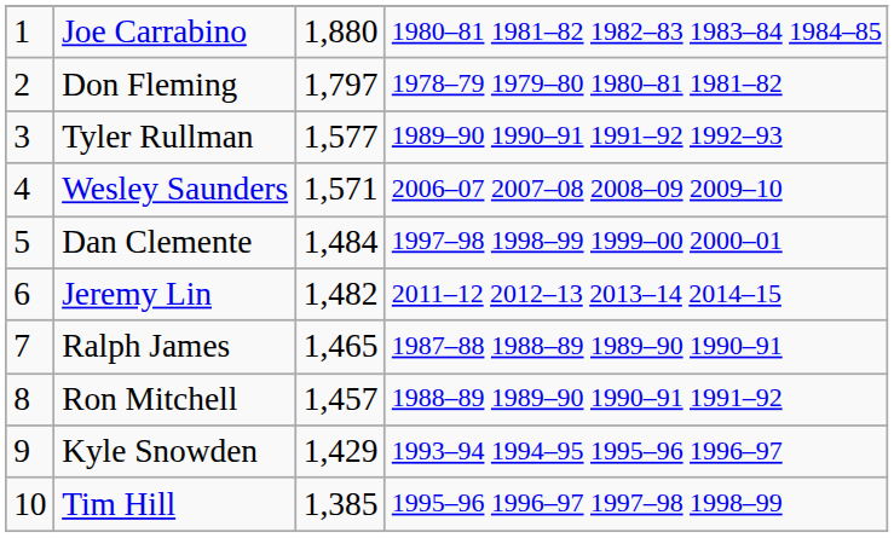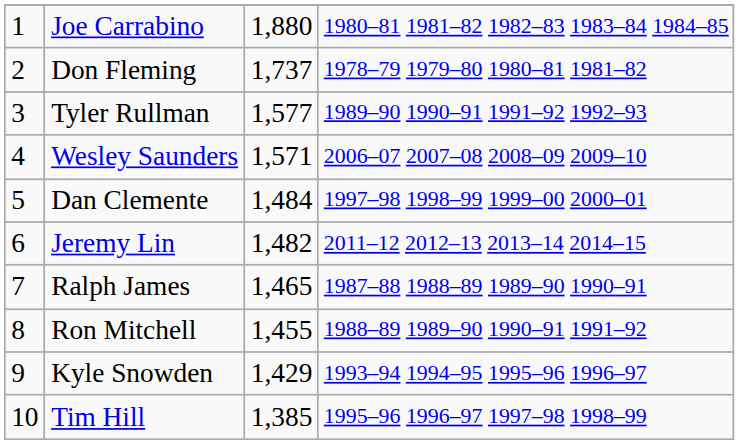Don Fleming | column 3: 1,797 -> 1,737
Ron Mitchell | column 3: 1,457 -> 1,455
